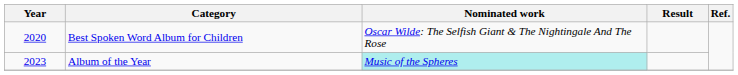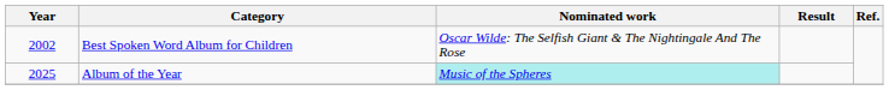Best Spoken Word Album for Children | Year: 2020 -> 2002
Album of the Year | Year: 2023 -> 2025
